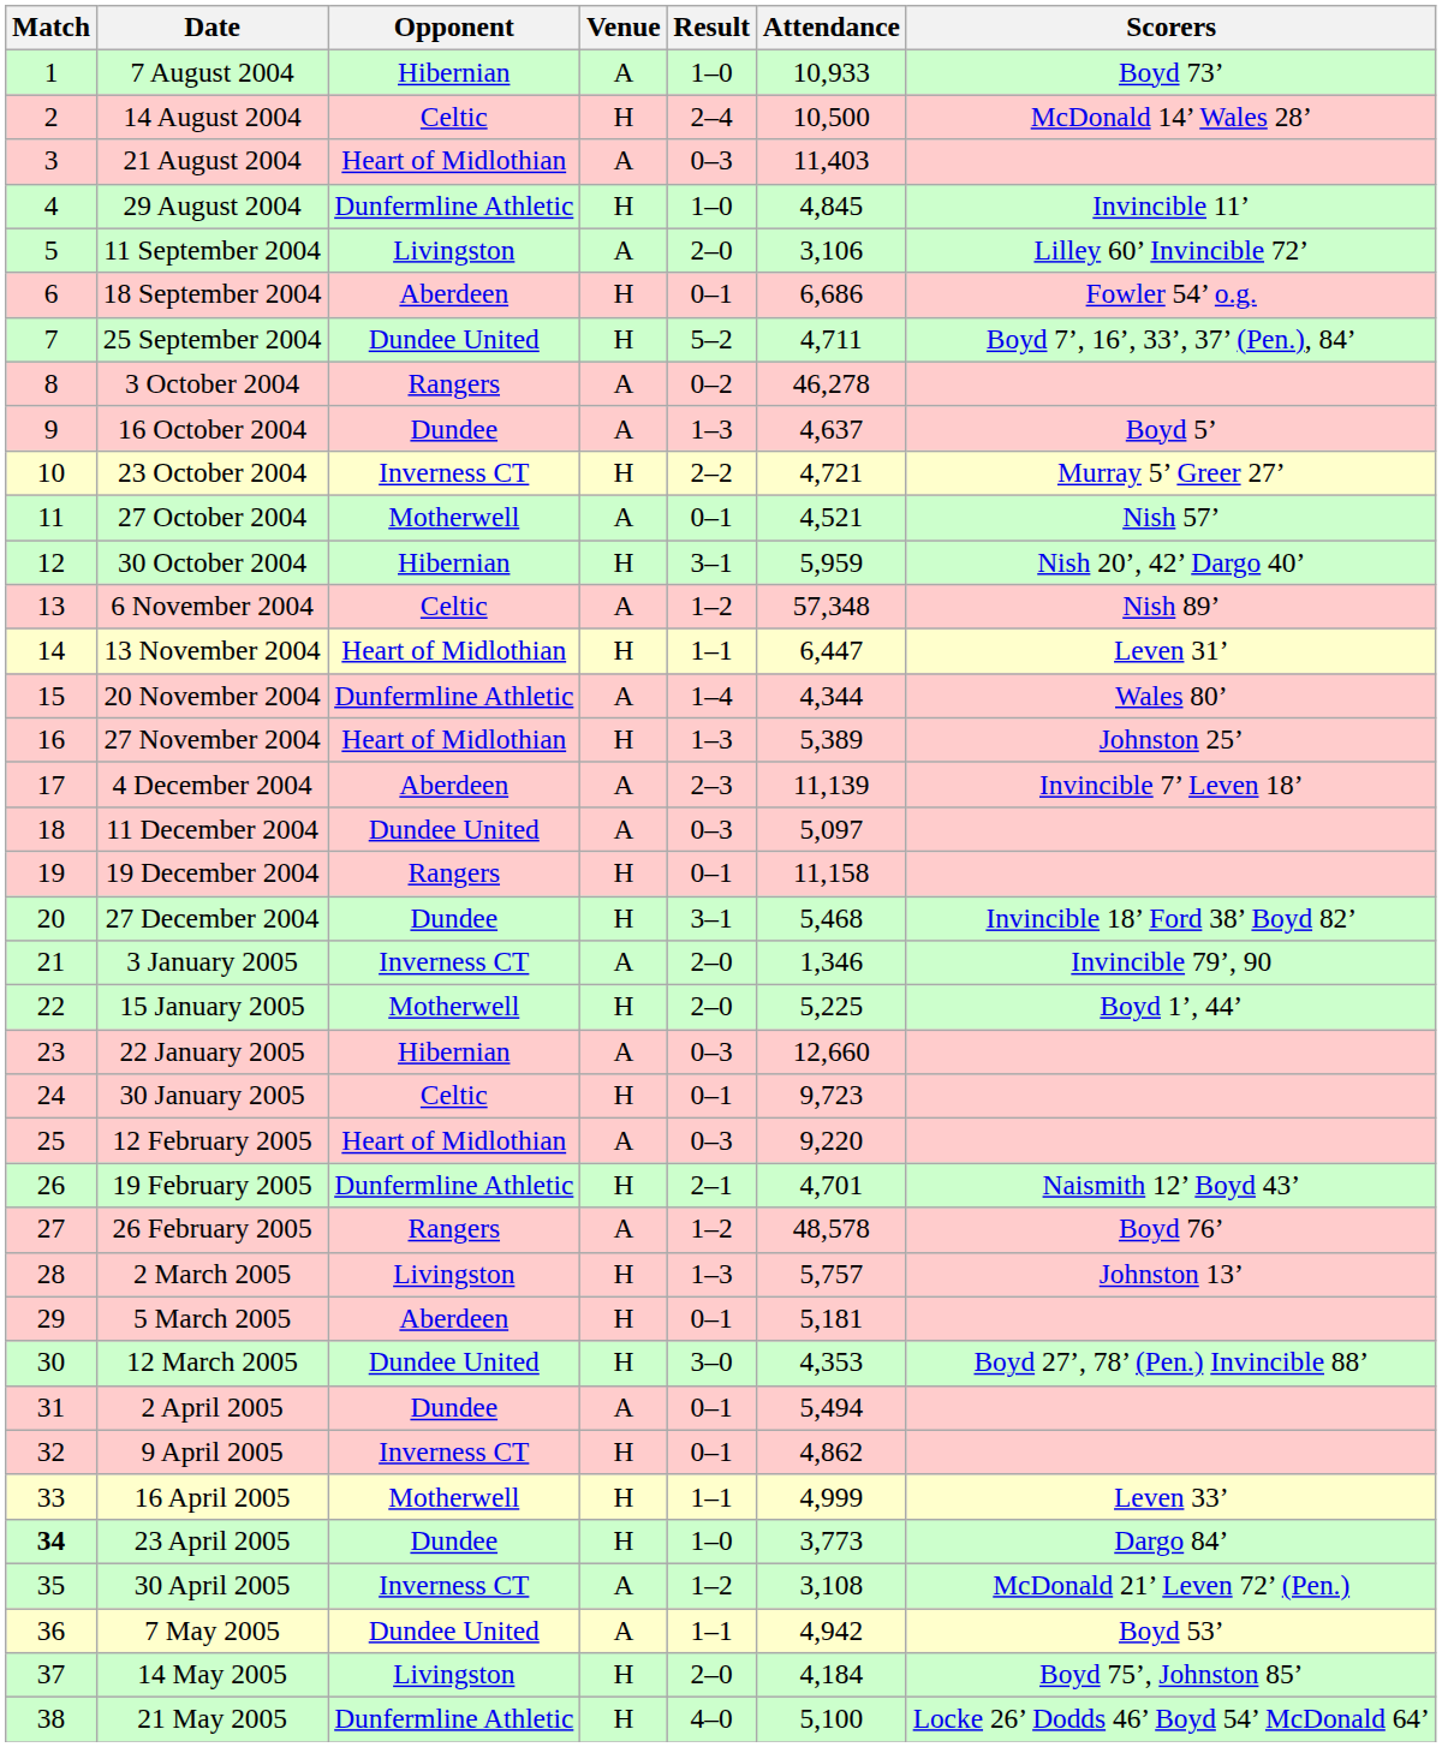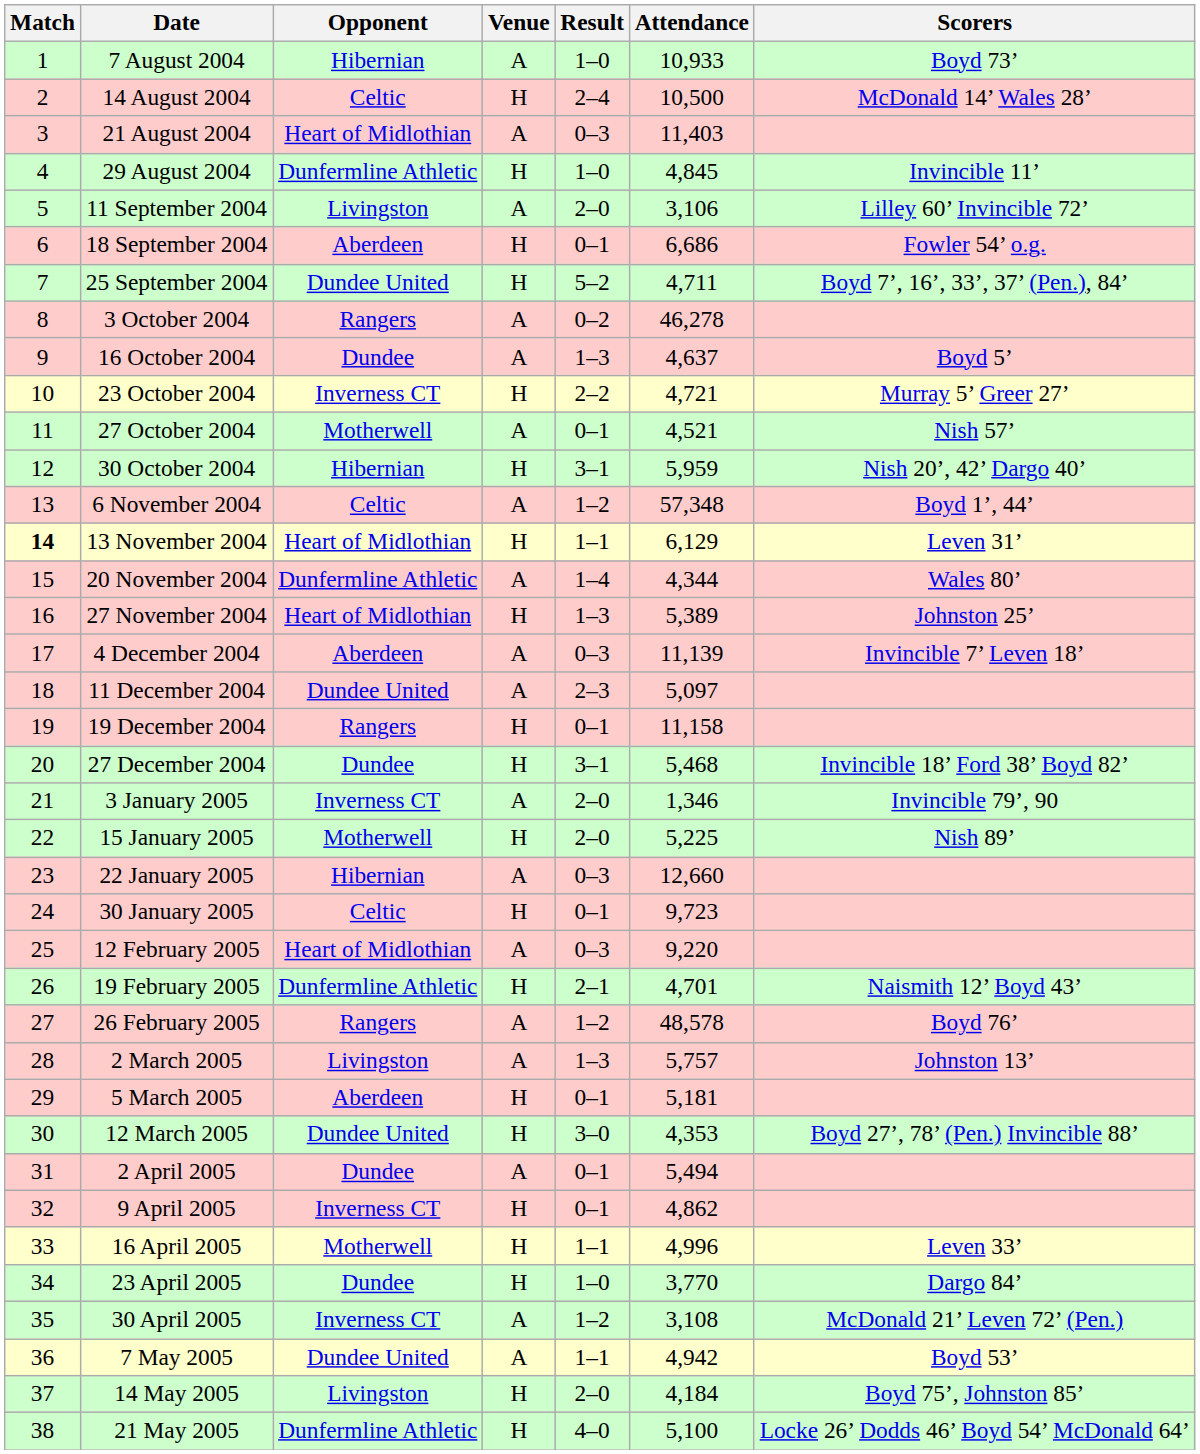6 November 2004 | Scorers: Nish 89’ -> Boyd 1’, 44’
13 November 2004 | Match: normal -> bold
13 November 2004 | Attendance: 6,447 -> 6,129
4 December 2004 | Result: 2–3 -> 0–3
11 December 2004 | Result: 0–3 -> 2–3
15 January 2005 | Scorers: Boyd 1’, 44’ -> Nish 89’
2 March 2005 | Venue: H -> A
16 April 2005 | Attendance: 4,999 -> 4,996
23 April 2005 | Match: bold -> normal
23 April 2005 | Attendance: 3,773 -> 3,770
